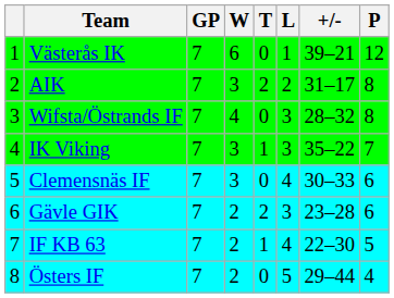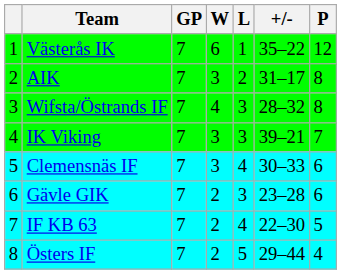- column: T | 0 | 2 | 0 | 1 | 0 | 2 | 1 | 0
Västerås IK | +/-: 39–21 -> 35–22
IK Viking | +/-: 35–22 -> 39–21
